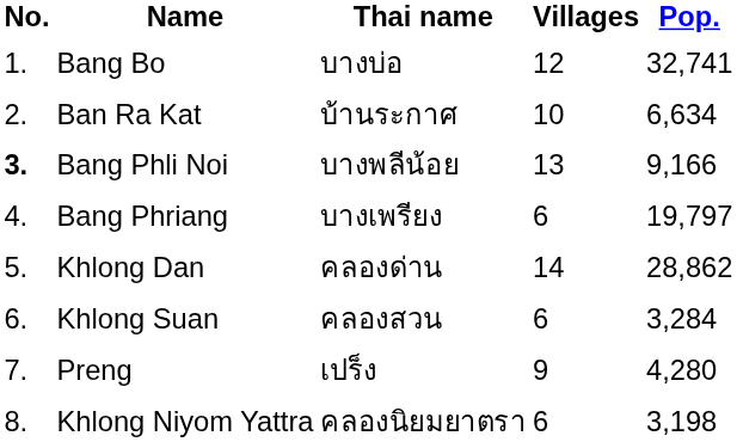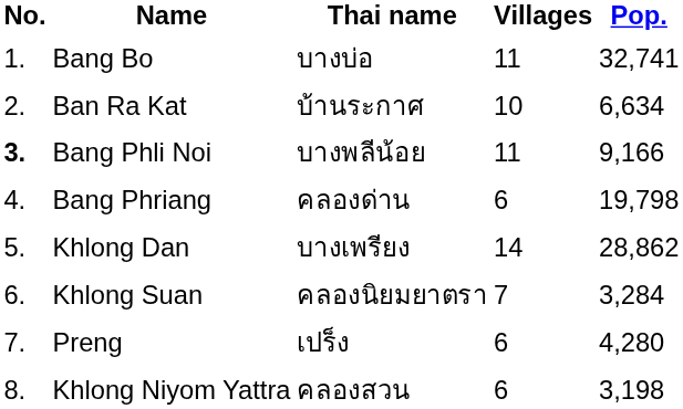Bang Bo | Villages: 12 -> 11
Bang Phli Noi | Villages: 13 -> 11
Bang Phriang | Thai name: บางเพรียง -> คลองด่าน
Bang Phriang | Pop.: 19,797 -> 19,798
Khlong Dan | Thai name: คลองด่าน -> บางเพรียง
Khlong Suan | Thai name: คลองสวน -> คลองนิยมยาตรา
Khlong Suan | Villages: 6 -> 7
Preng | Villages: 9 -> 6
Khlong Niyom Yattra | Thai name: คลองนิยมยาตรา -> คลองสวน
